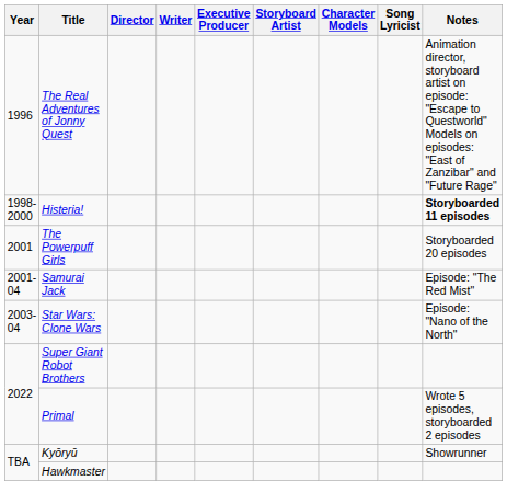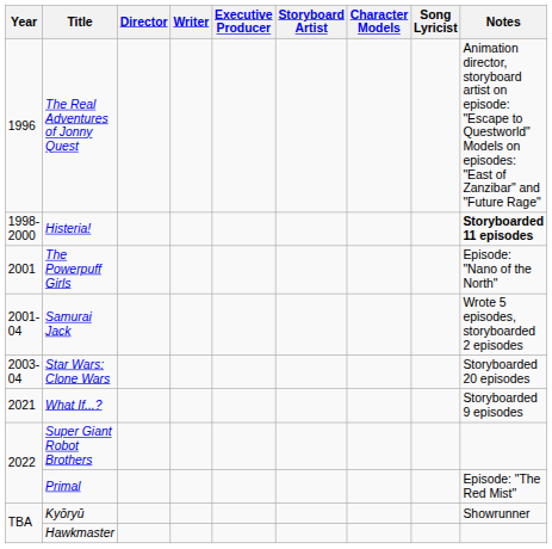The Powerpuff Girls | Notes: Storyboarded 20 episodes -> Episode: "Nano of the North"
Samurai Jack | Notes: Episode: "The Red Mist" -> Wrote 5 episodes, storyboarded 2 episodes
Star Wars: Clone Wars | Notes: Episode: "Nano of the North" -> Storyboarded 20 episodes
+ row: 2021 | What If...? | Storyboarded 9 episodes
Primal | Notes: Wrote 5 episodes, storyboarded 2 episodes -> Episode: "The Red Mist"
